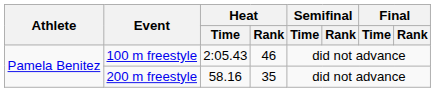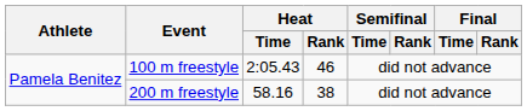200 m freestyle | Heat / Rank: 35 -> 38
